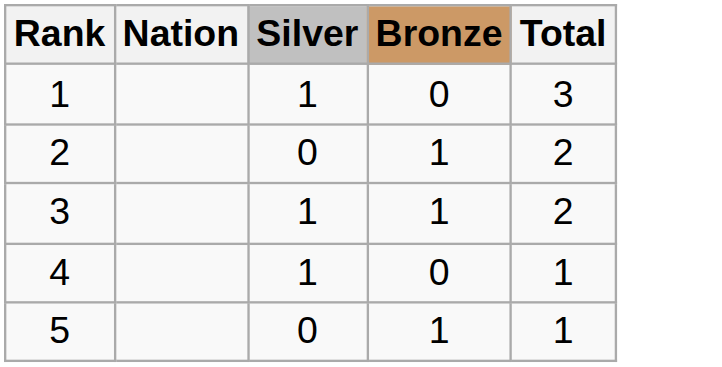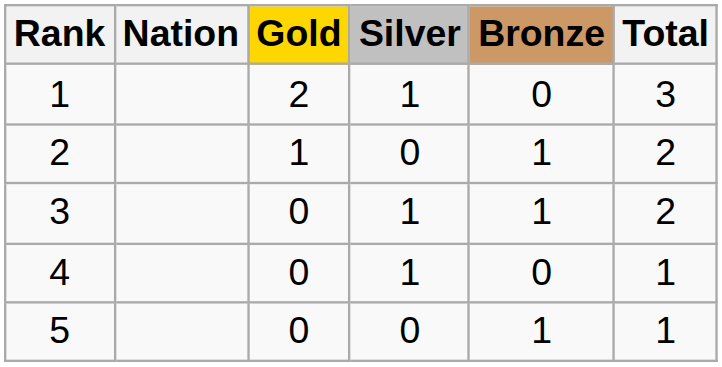+ column: Gold | 2 | 1 | 0 | 0 | 0
